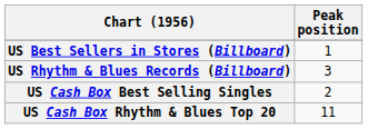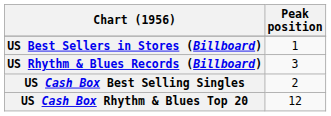US Cash Box Rhythm & Blues Top 20 | Peak position: 11 -> 12
